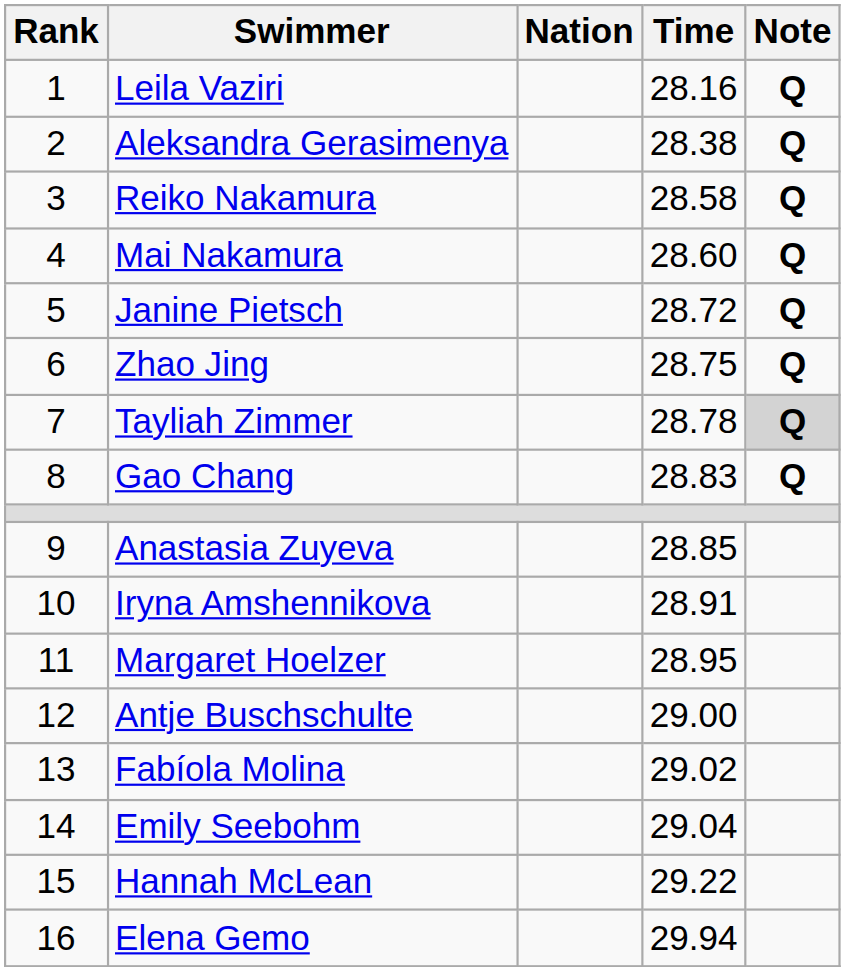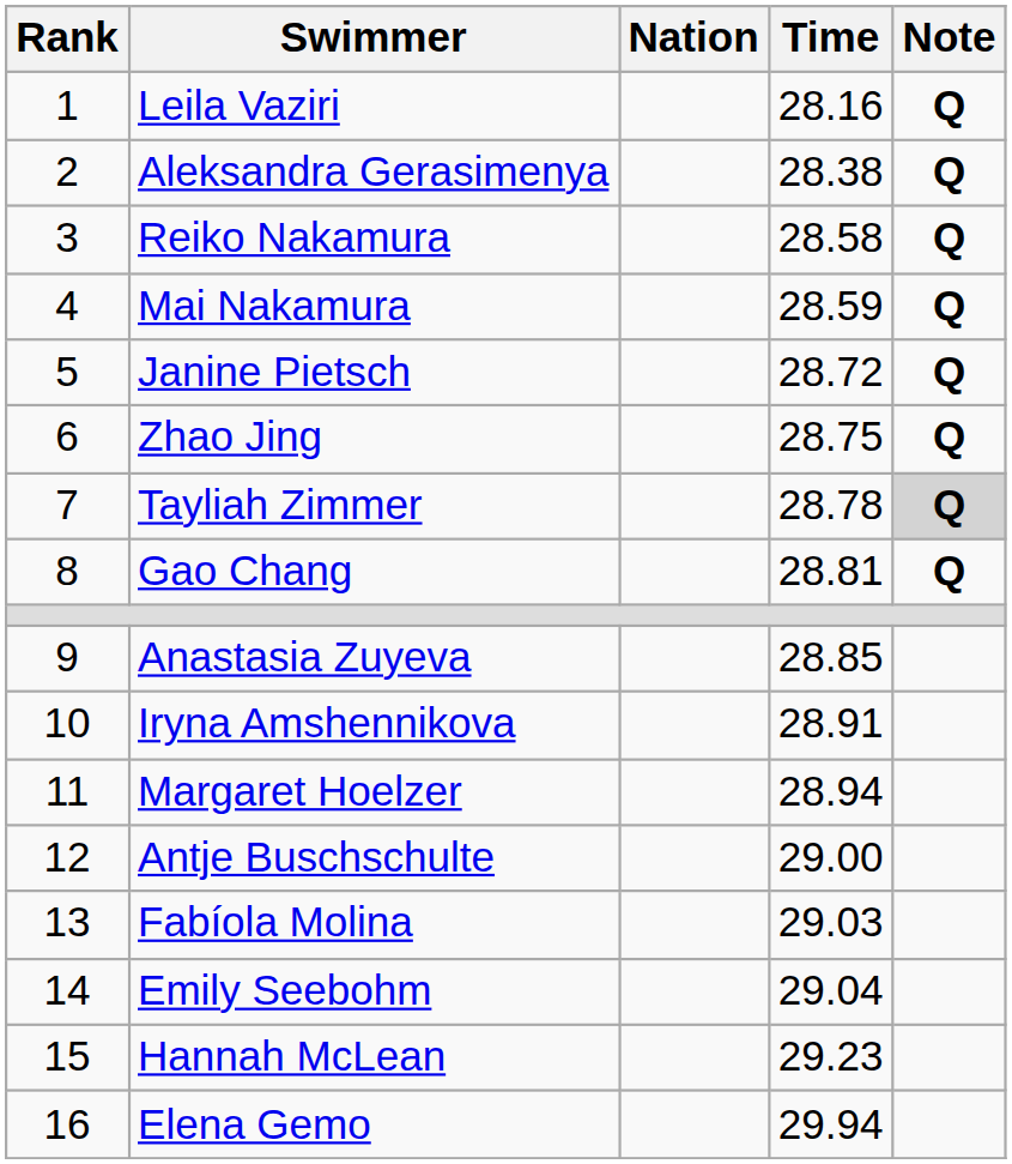Mai Nakamura | Time: 28.60 -> 28.59
Gao Chang | Time: 28.83 -> 28.81
Margaret Hoelzer | Time: 28.95 -> 28.94
Fabíola Molina | Time: 29.02 -> 29.03
Hannah McLean | Time: 29.22 -> 29.23
